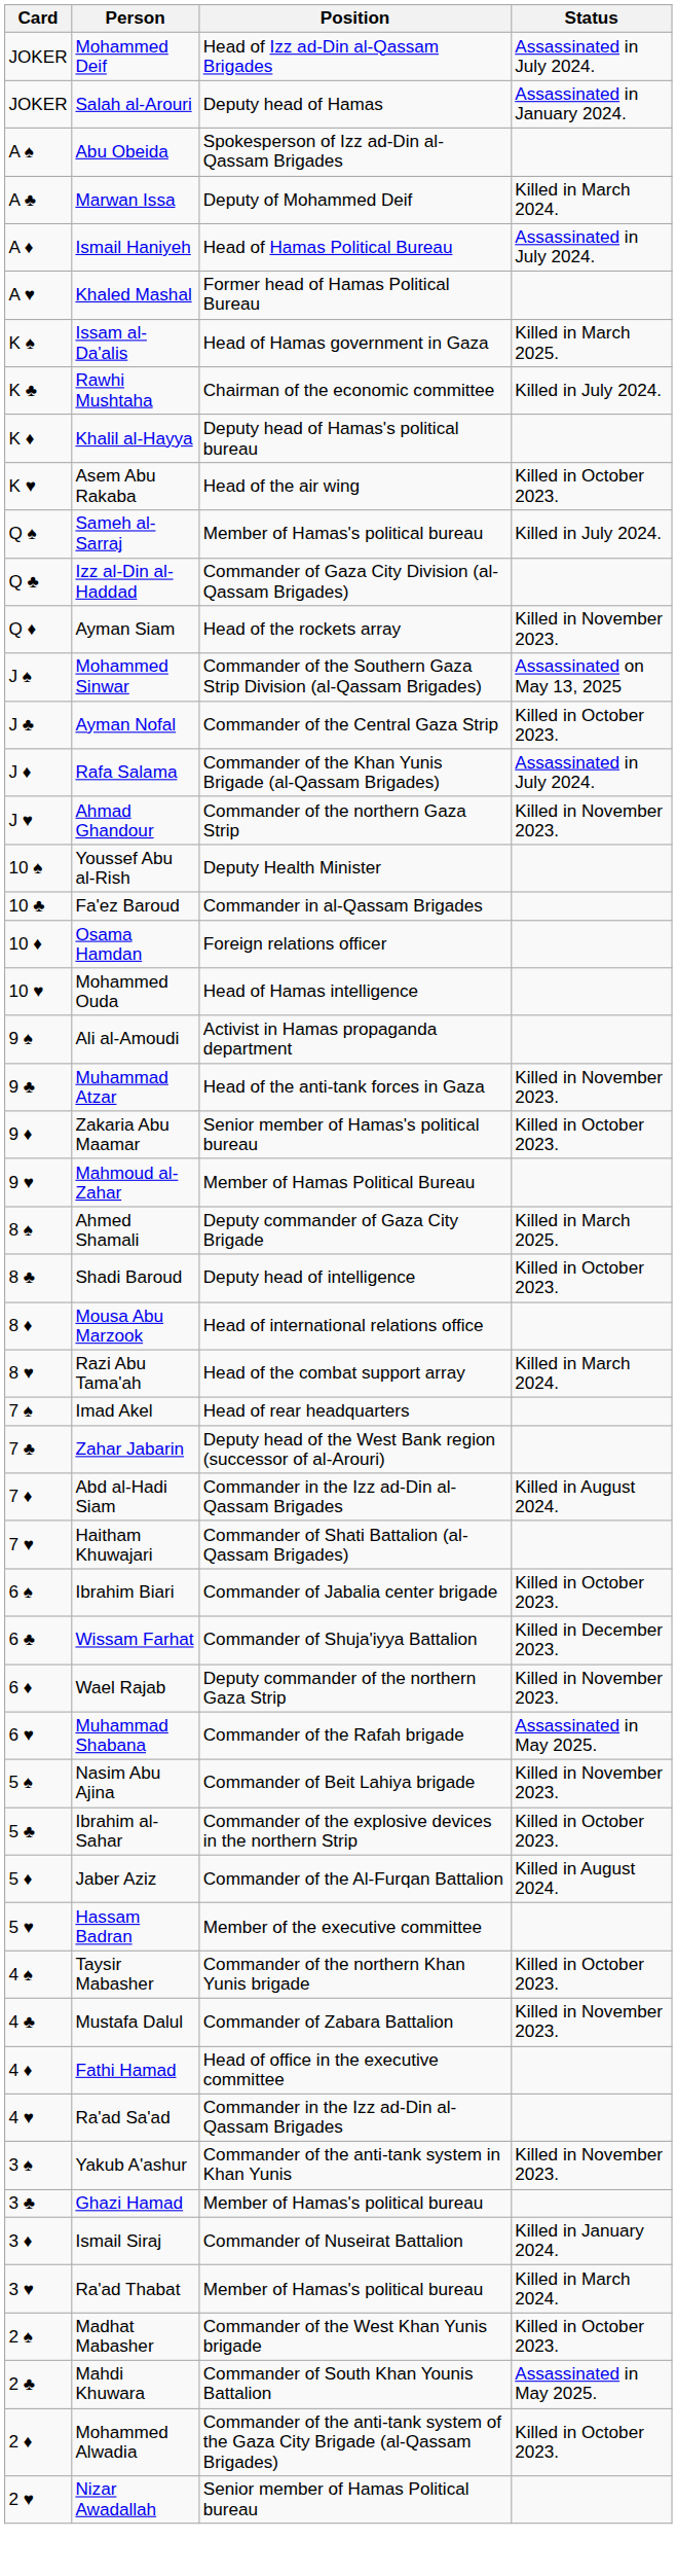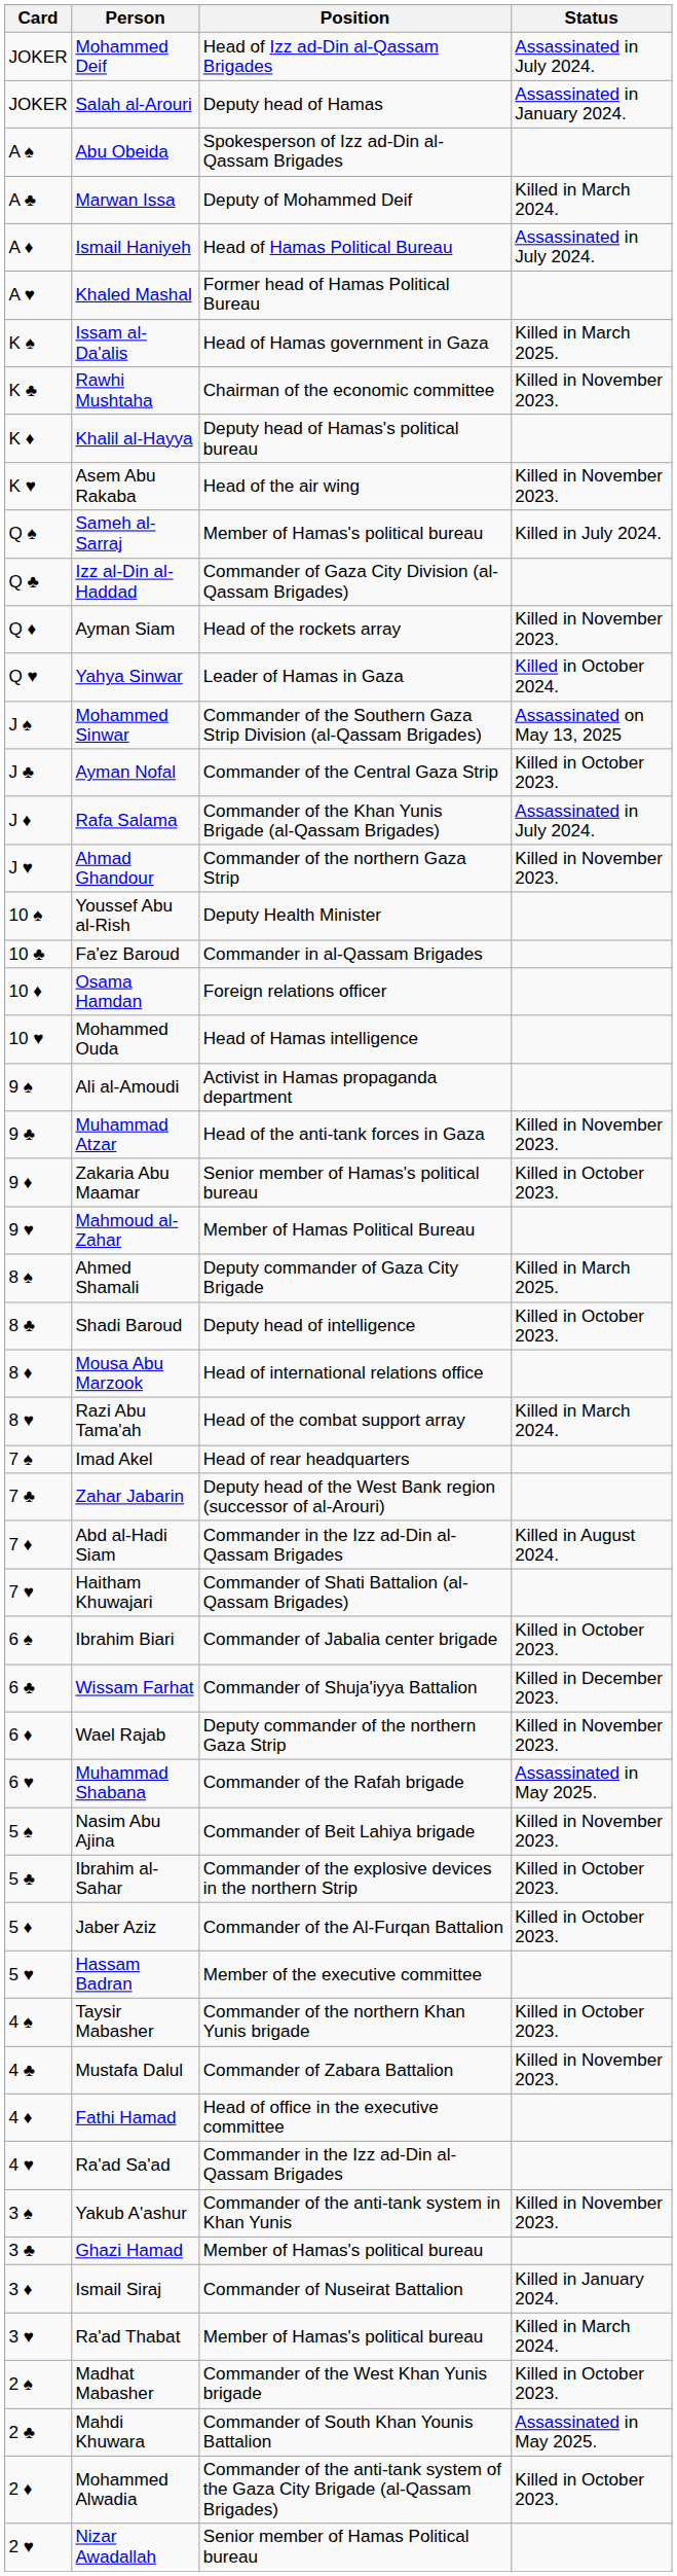Rawhi Mushtaha | Status: Killed in July 2024. -> Killed in November 2023.
Asem Abu Rakaba | Status: Killed in October 2023. -> Killed in November 2023.
+ row: Q ♥ | Yahya Sinwar | Leader of Hamas in Gaza | Killed in October 2024.
Jaber Aziz | Status: Killed in August 2024. -> Killed in October 2023.
